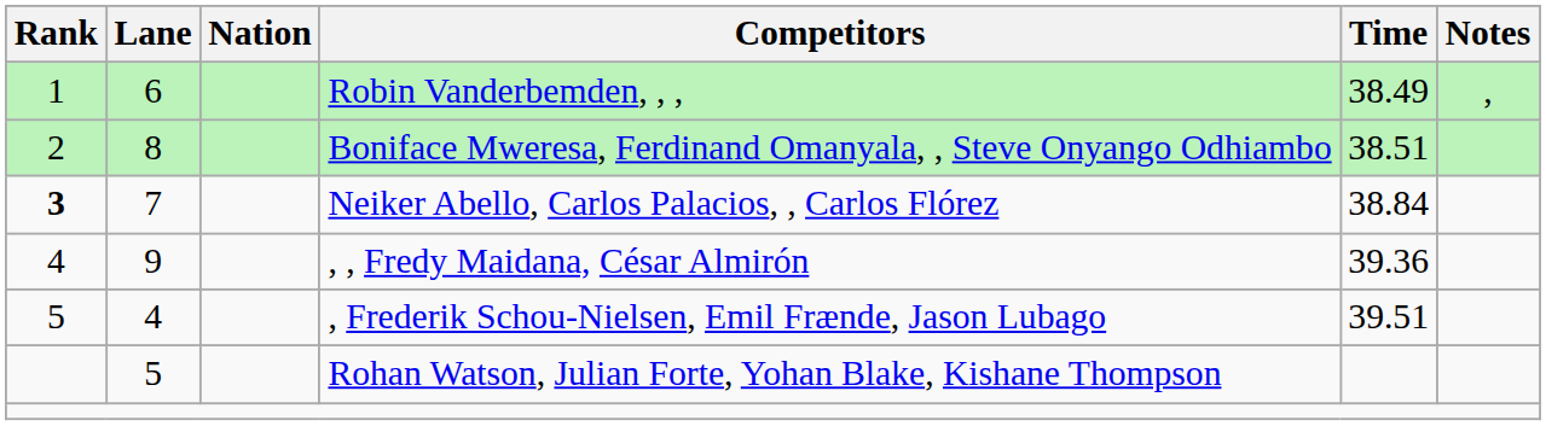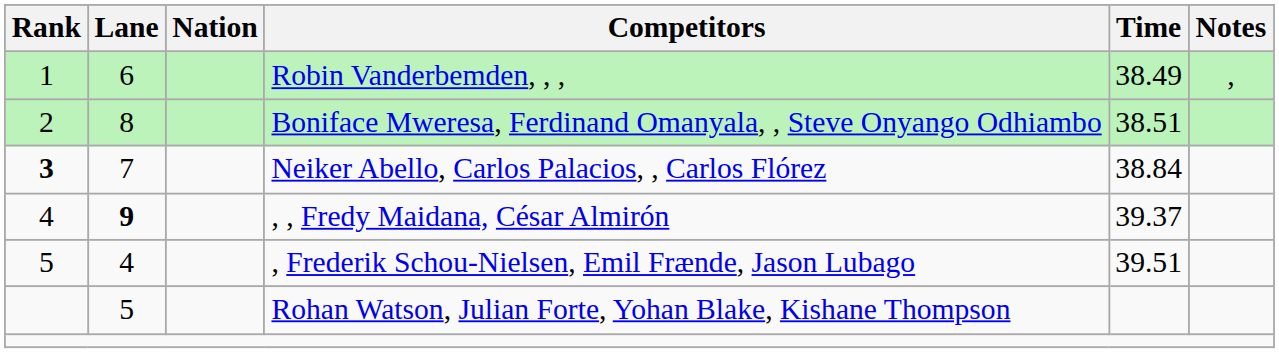, , Fredy Maidana, César Almirón | Lane: normal -> bold
, , Fredy Maidana, César Almirón | Time: 39.36 -> 39.37
